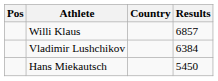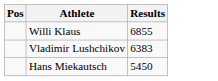- column: Country
Willi Klaus | Results: 6857 -> 6855
Vladimir Lushchikov | Results: 6384 -> 6383
